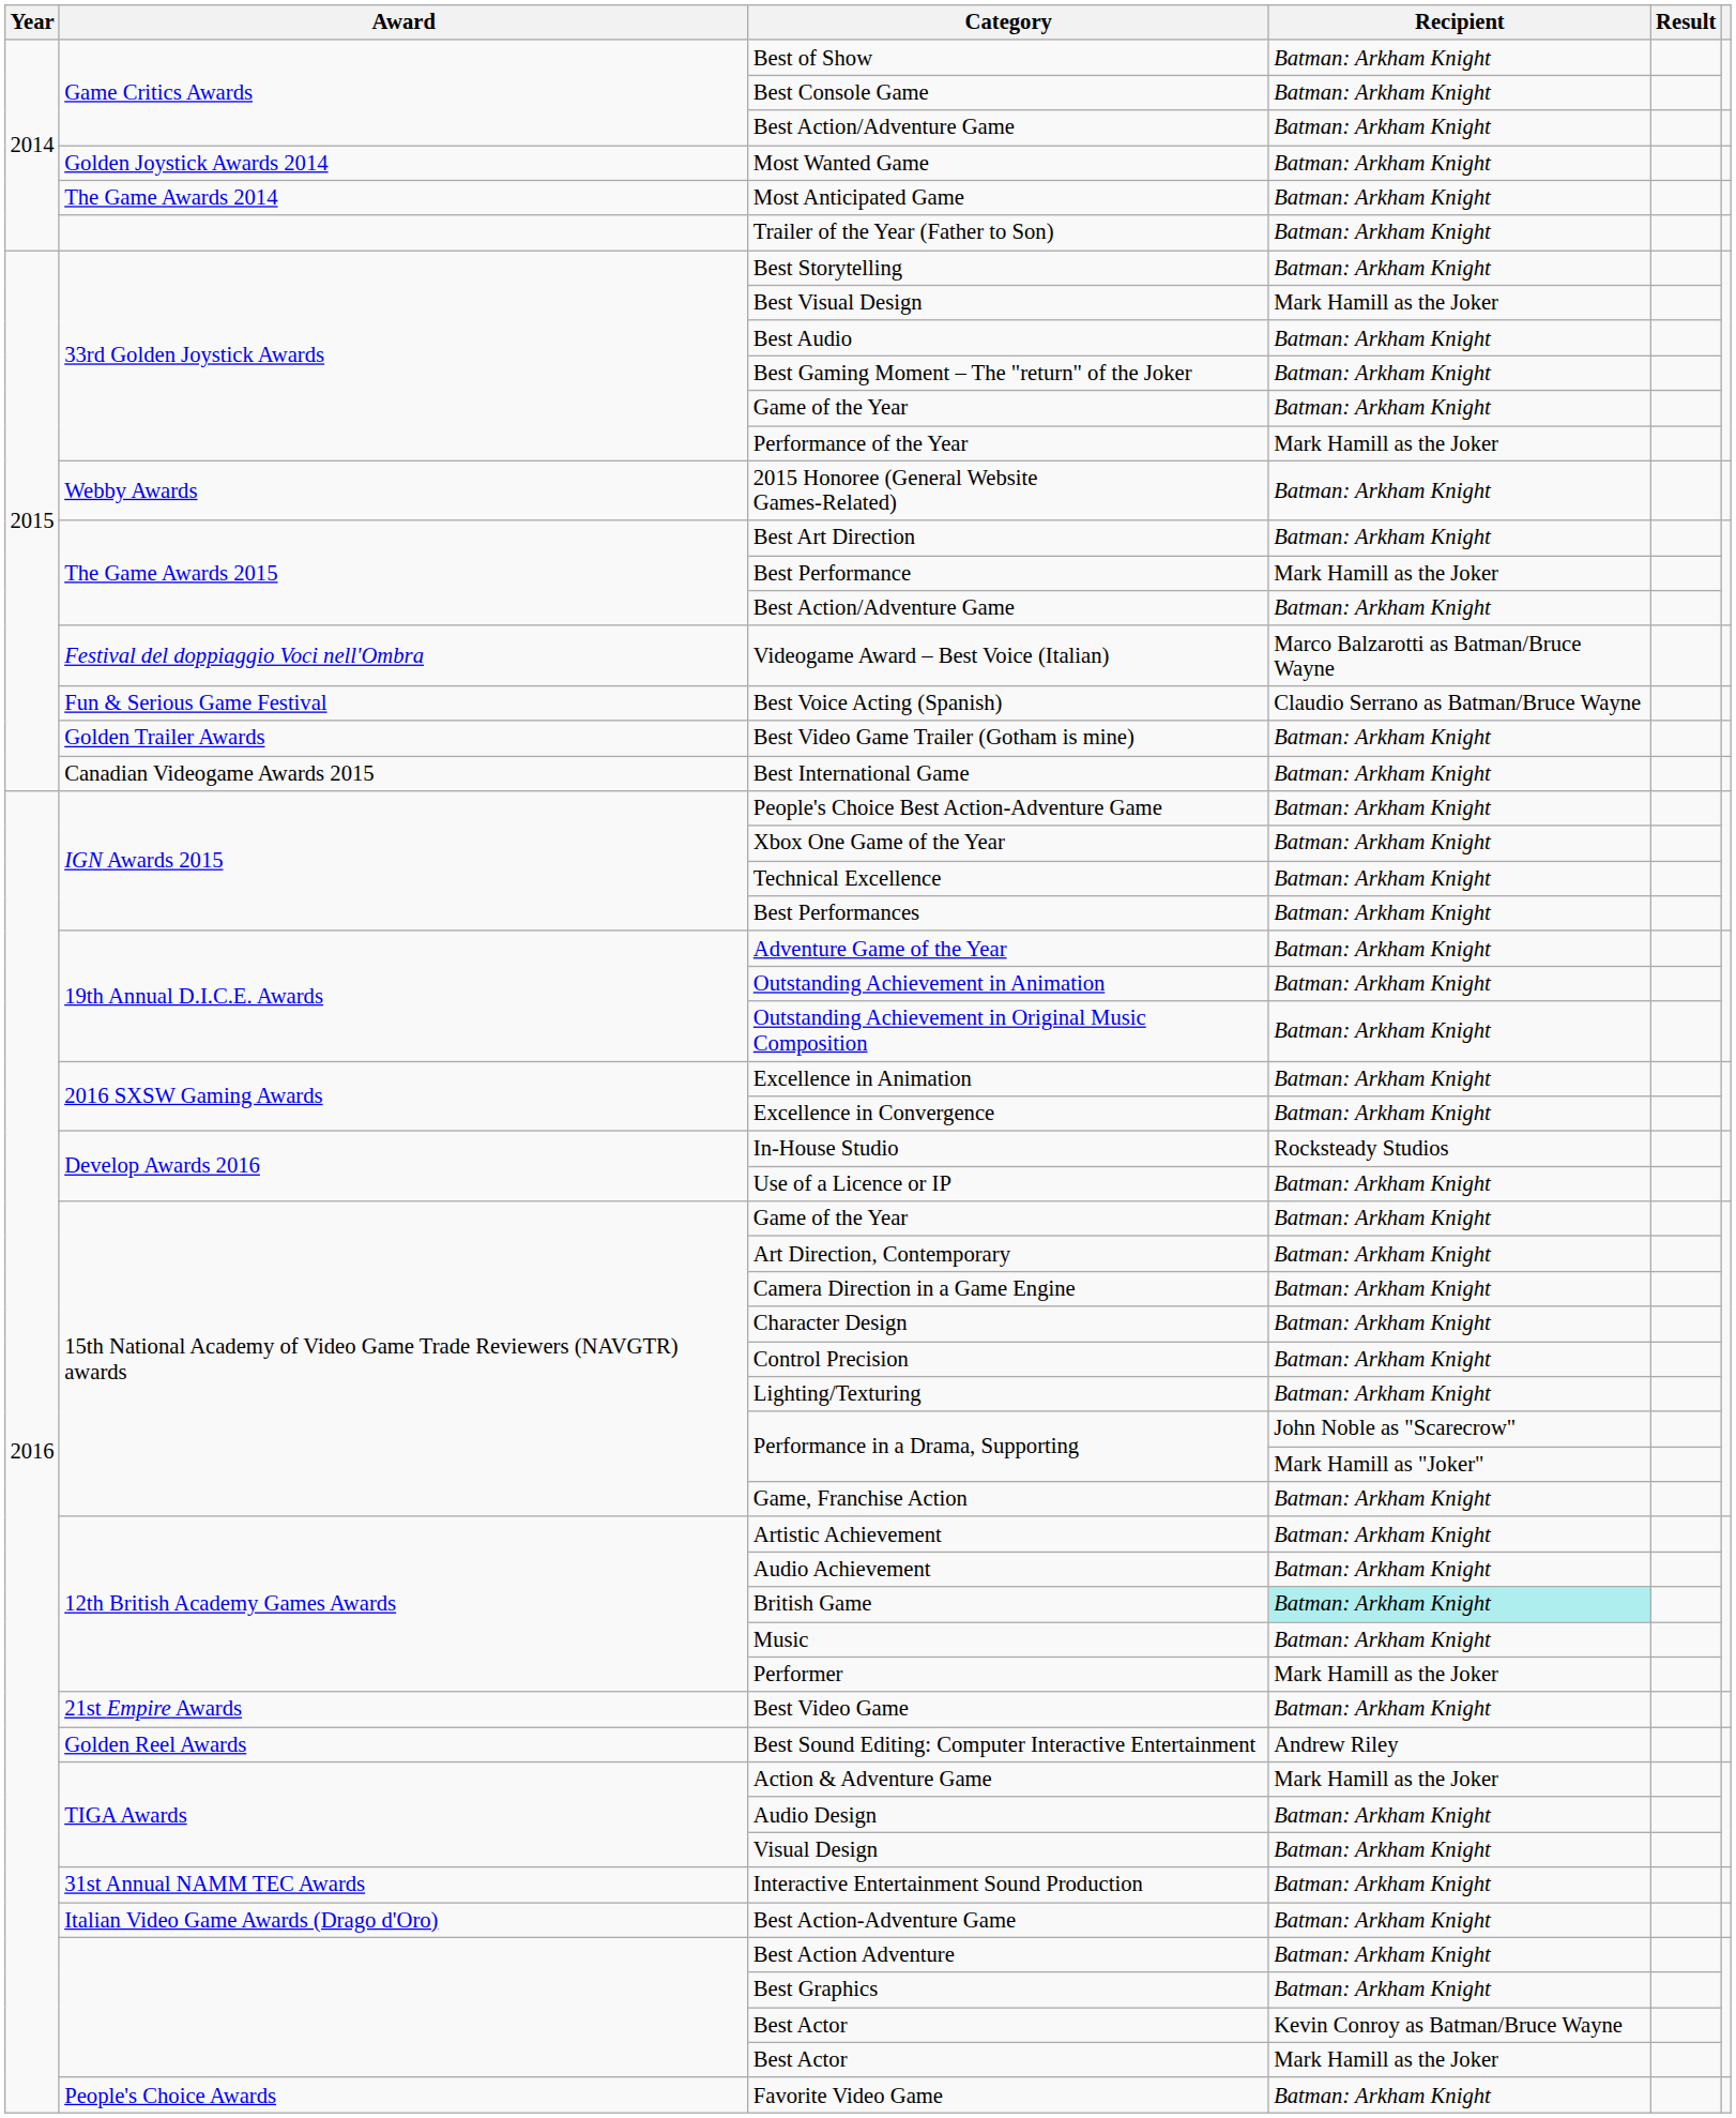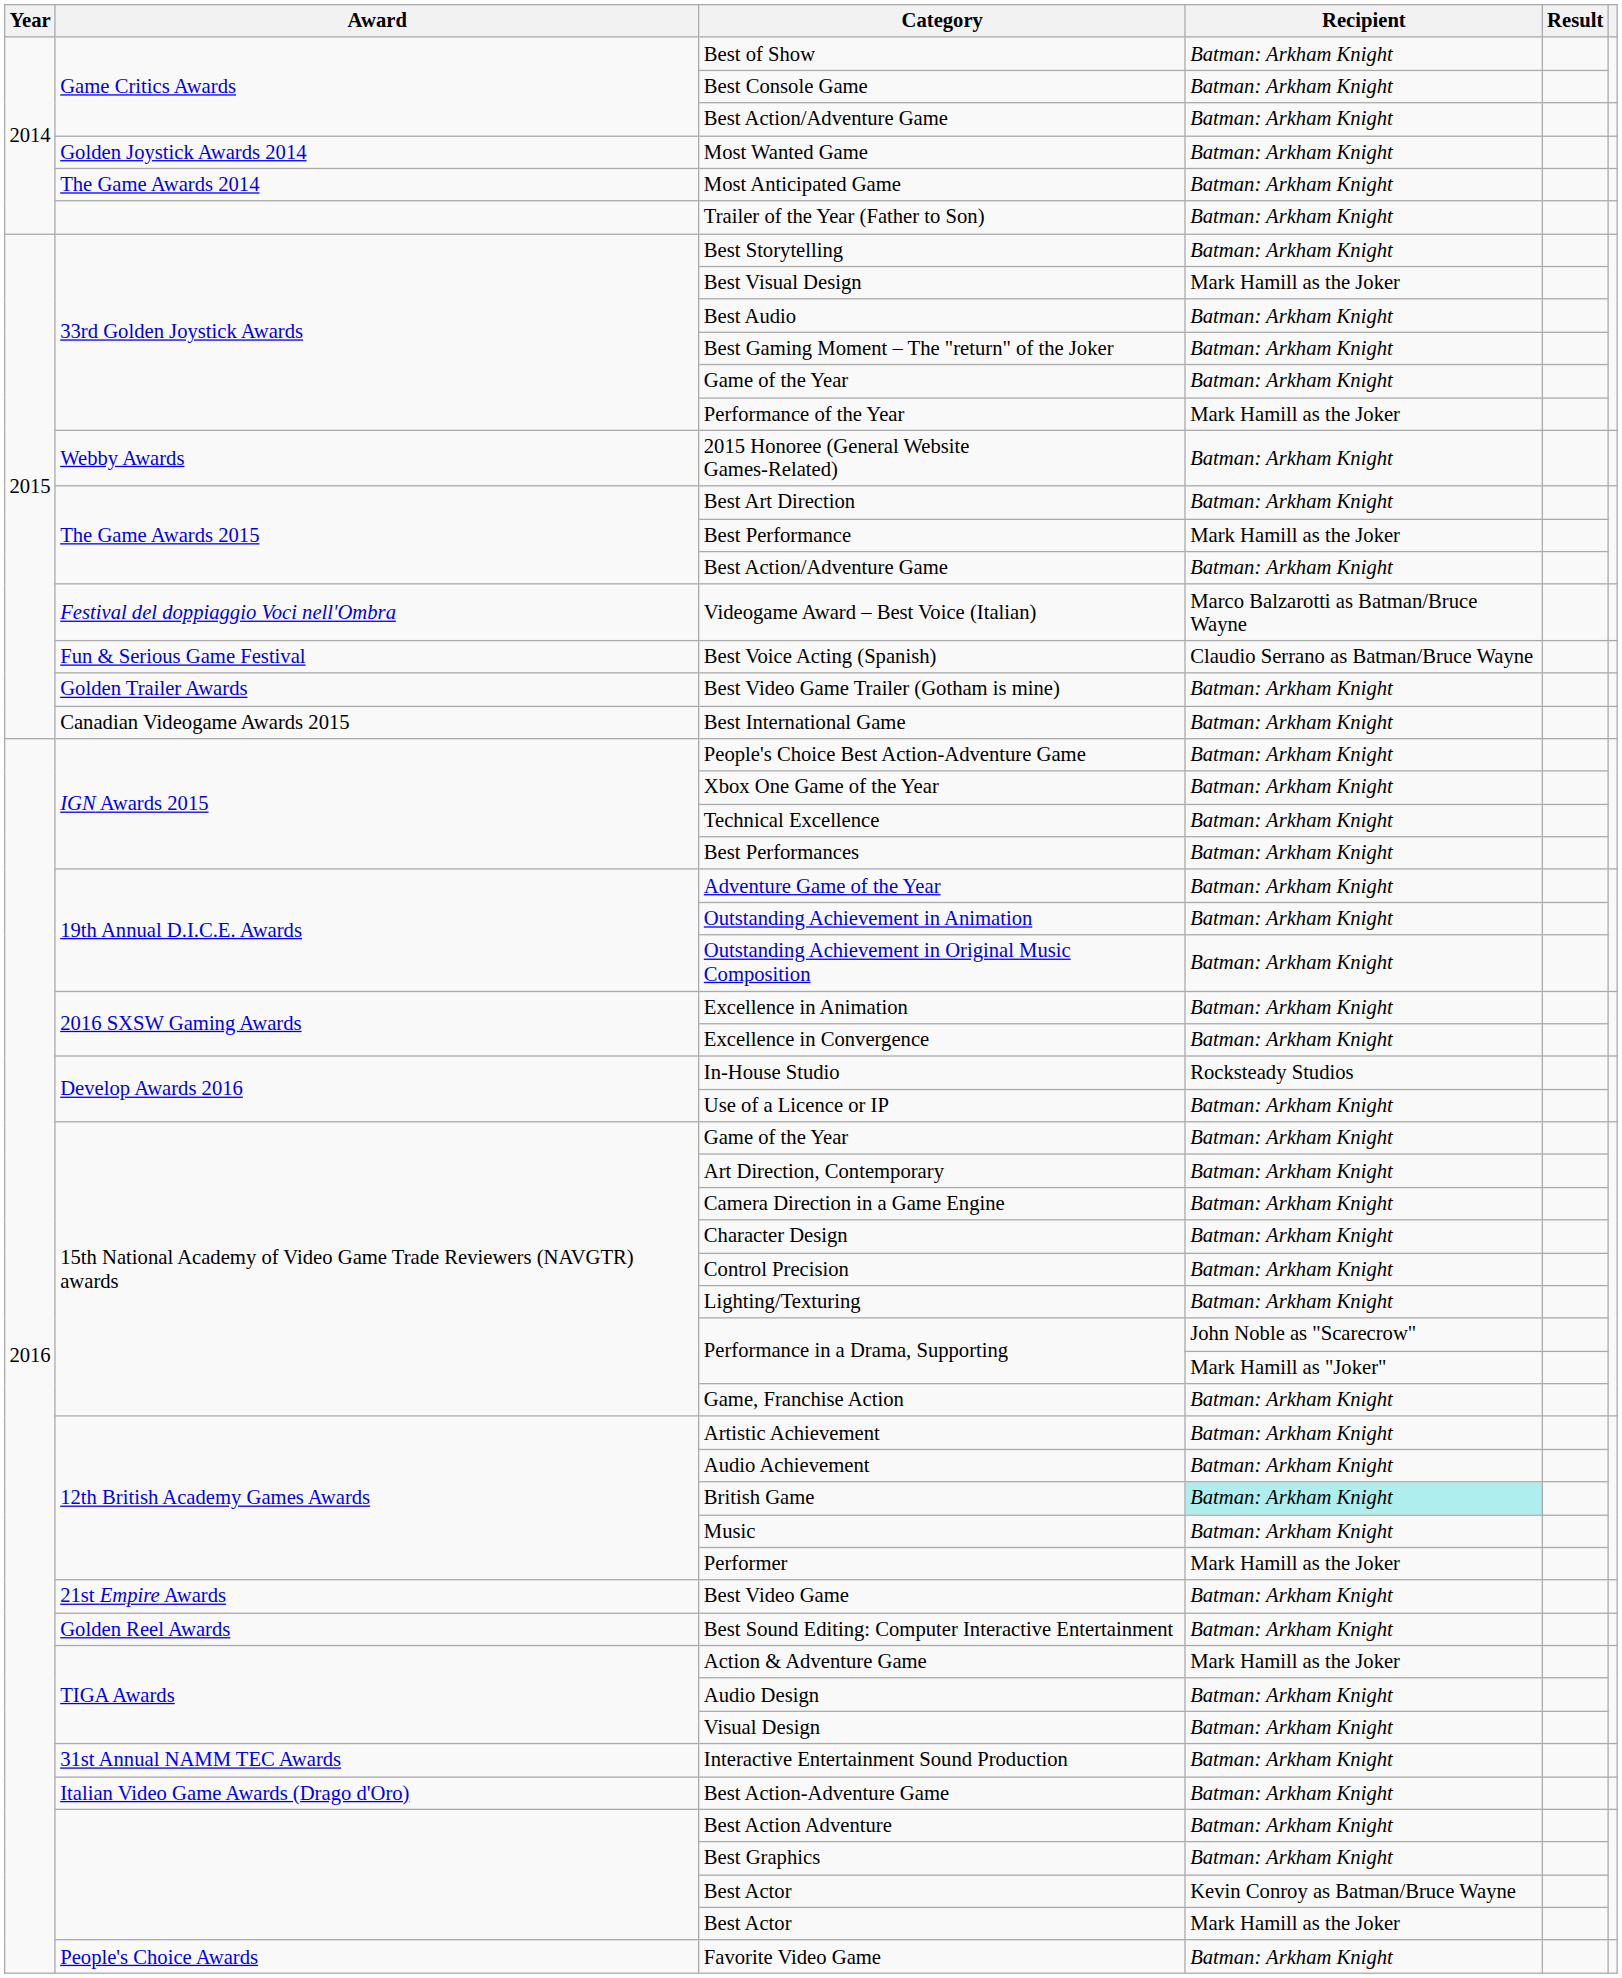Best Sound Editing: Computer Interactive Entertainment | Recipient: Andrew Riley -> Batman: Arkham Knight
